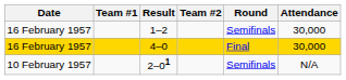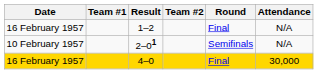1–2 | Round: Semifinals -> Final
1–2 | Attendance: 30,000 -> N/A
rows swapped: 2–01 <-> 4–0
